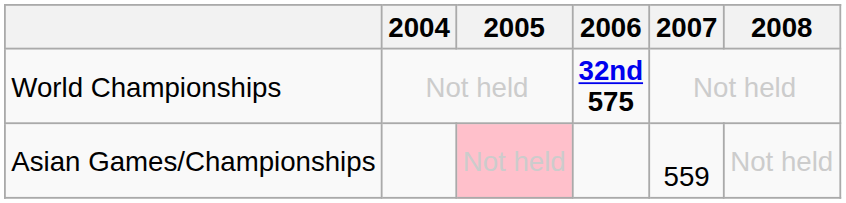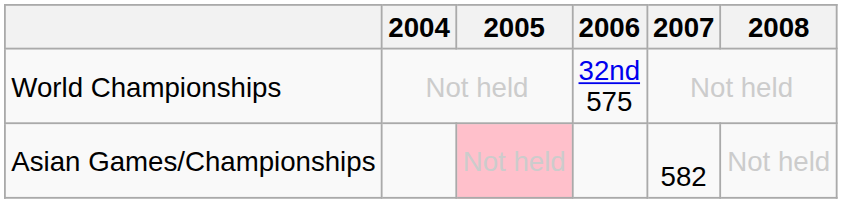World Championships | 2006: bold -> normal
Asian Games/Championships | 2007: 559 -> 582
